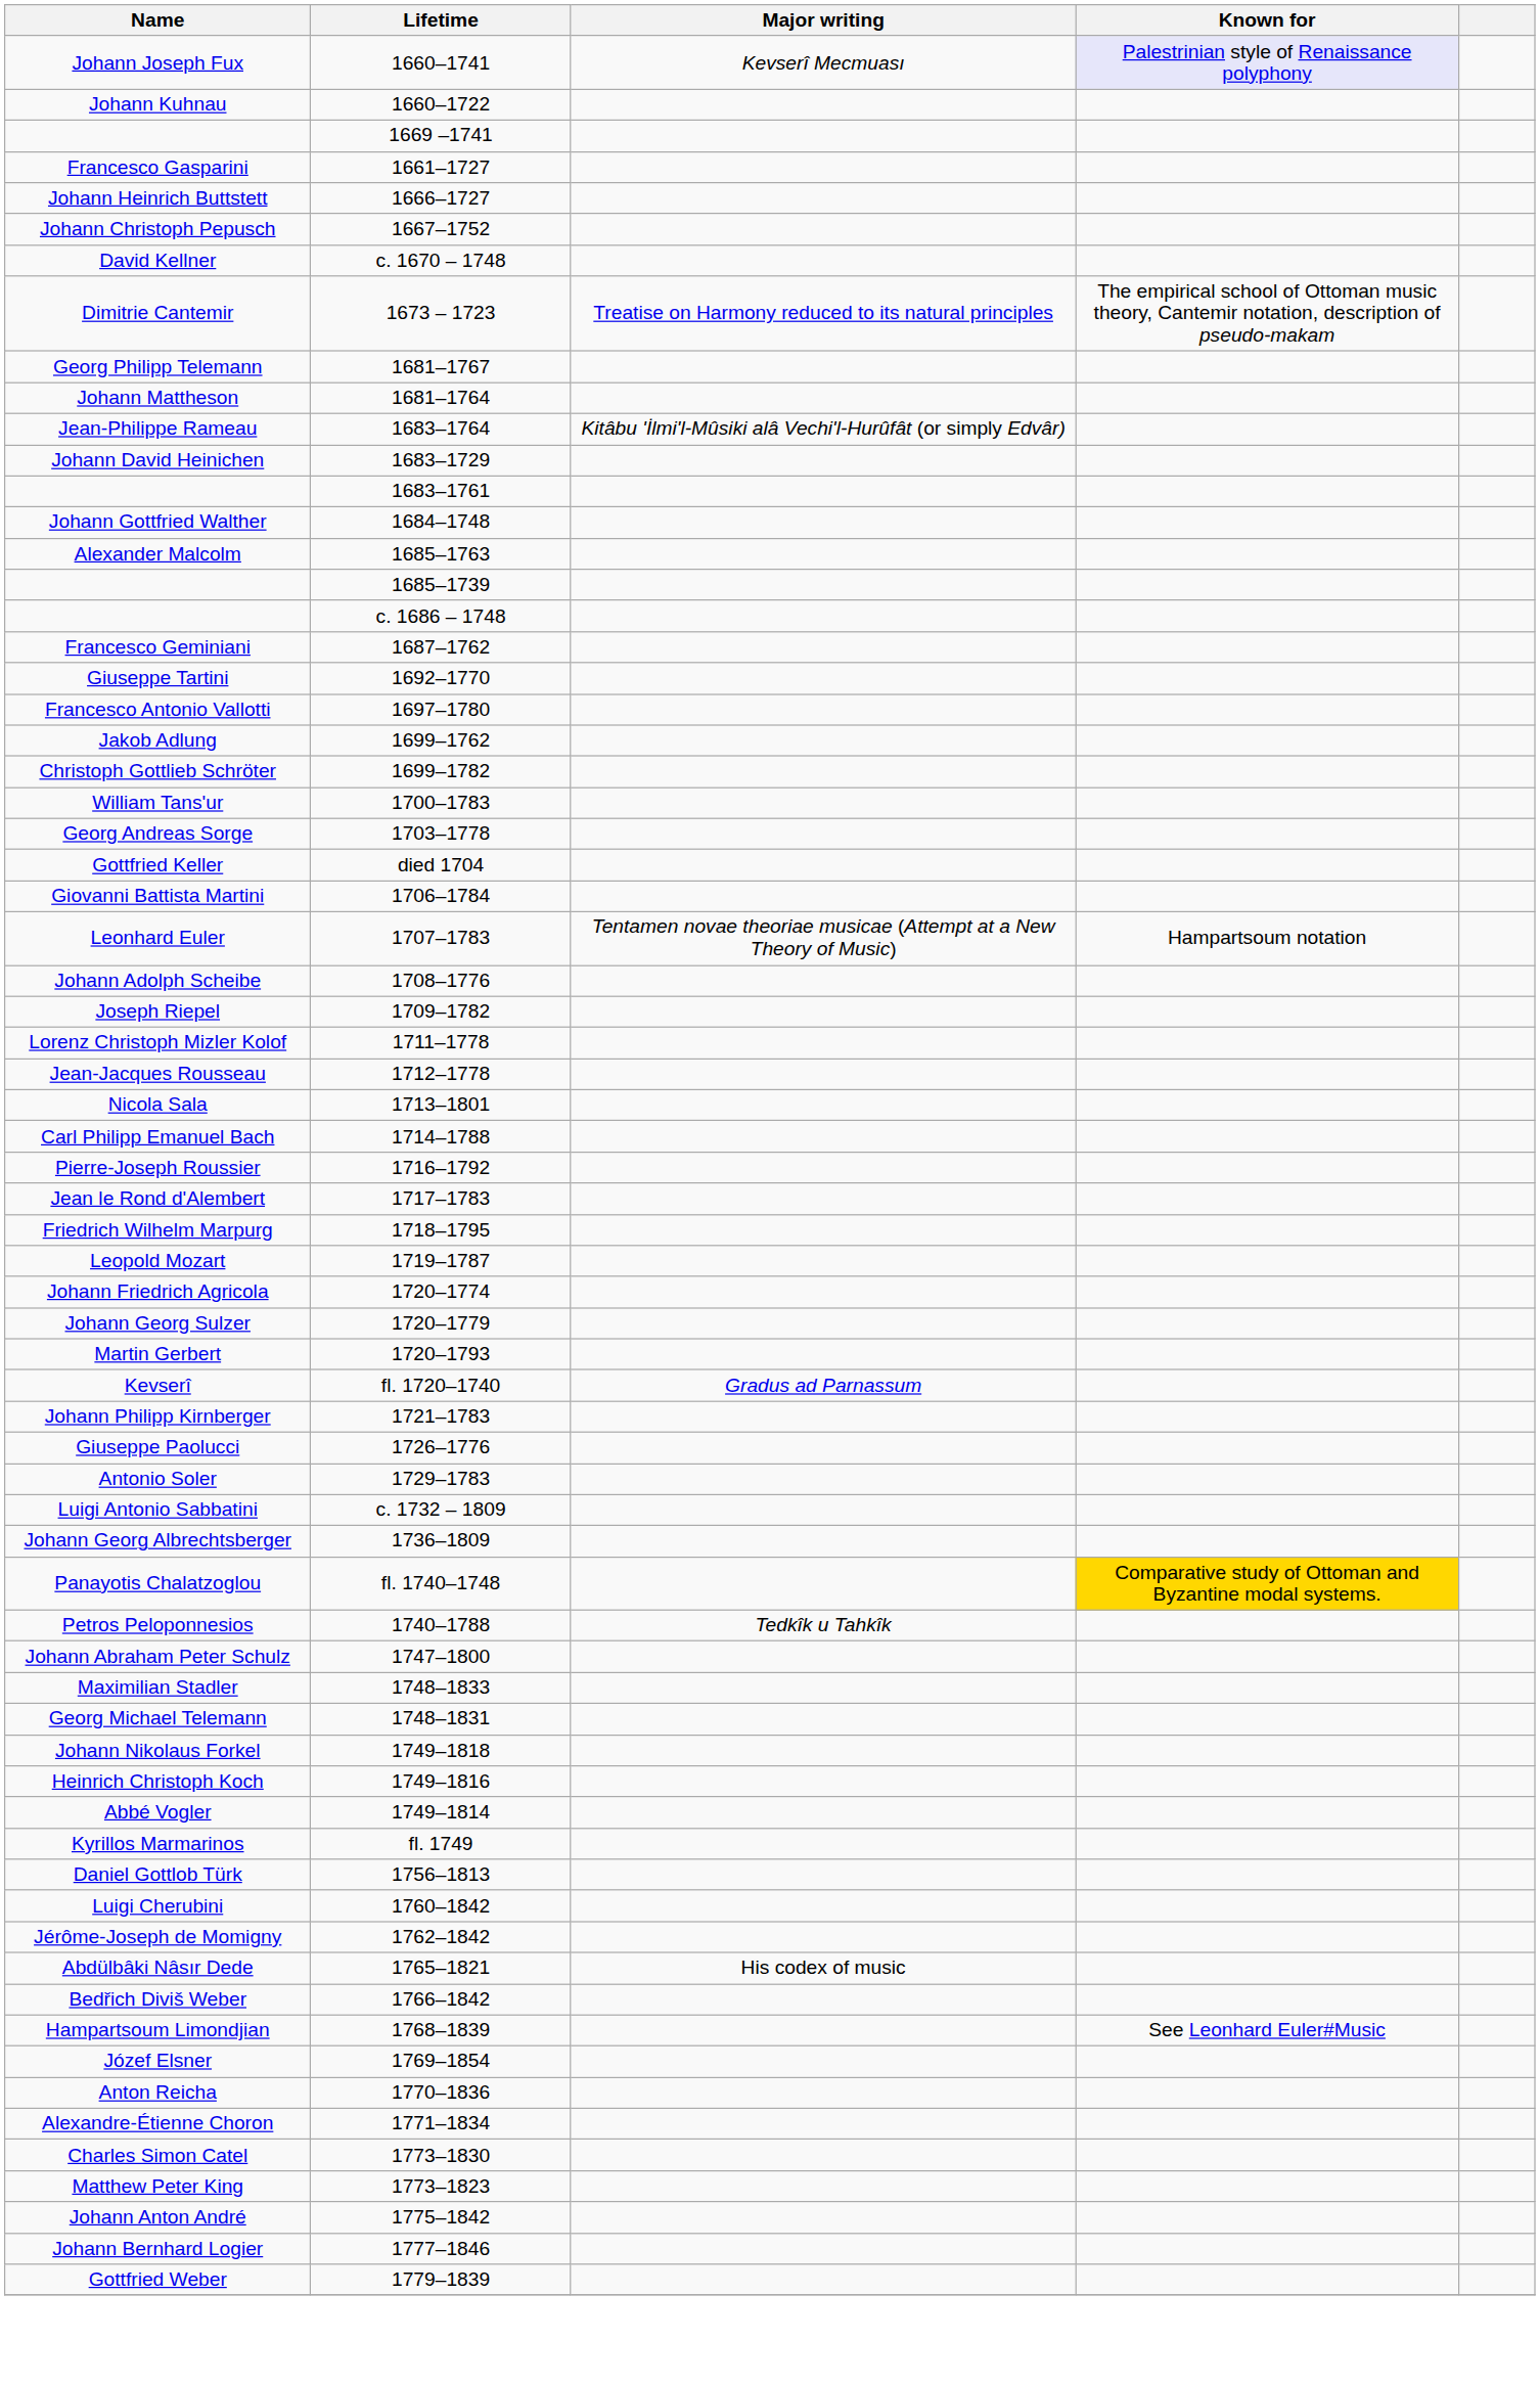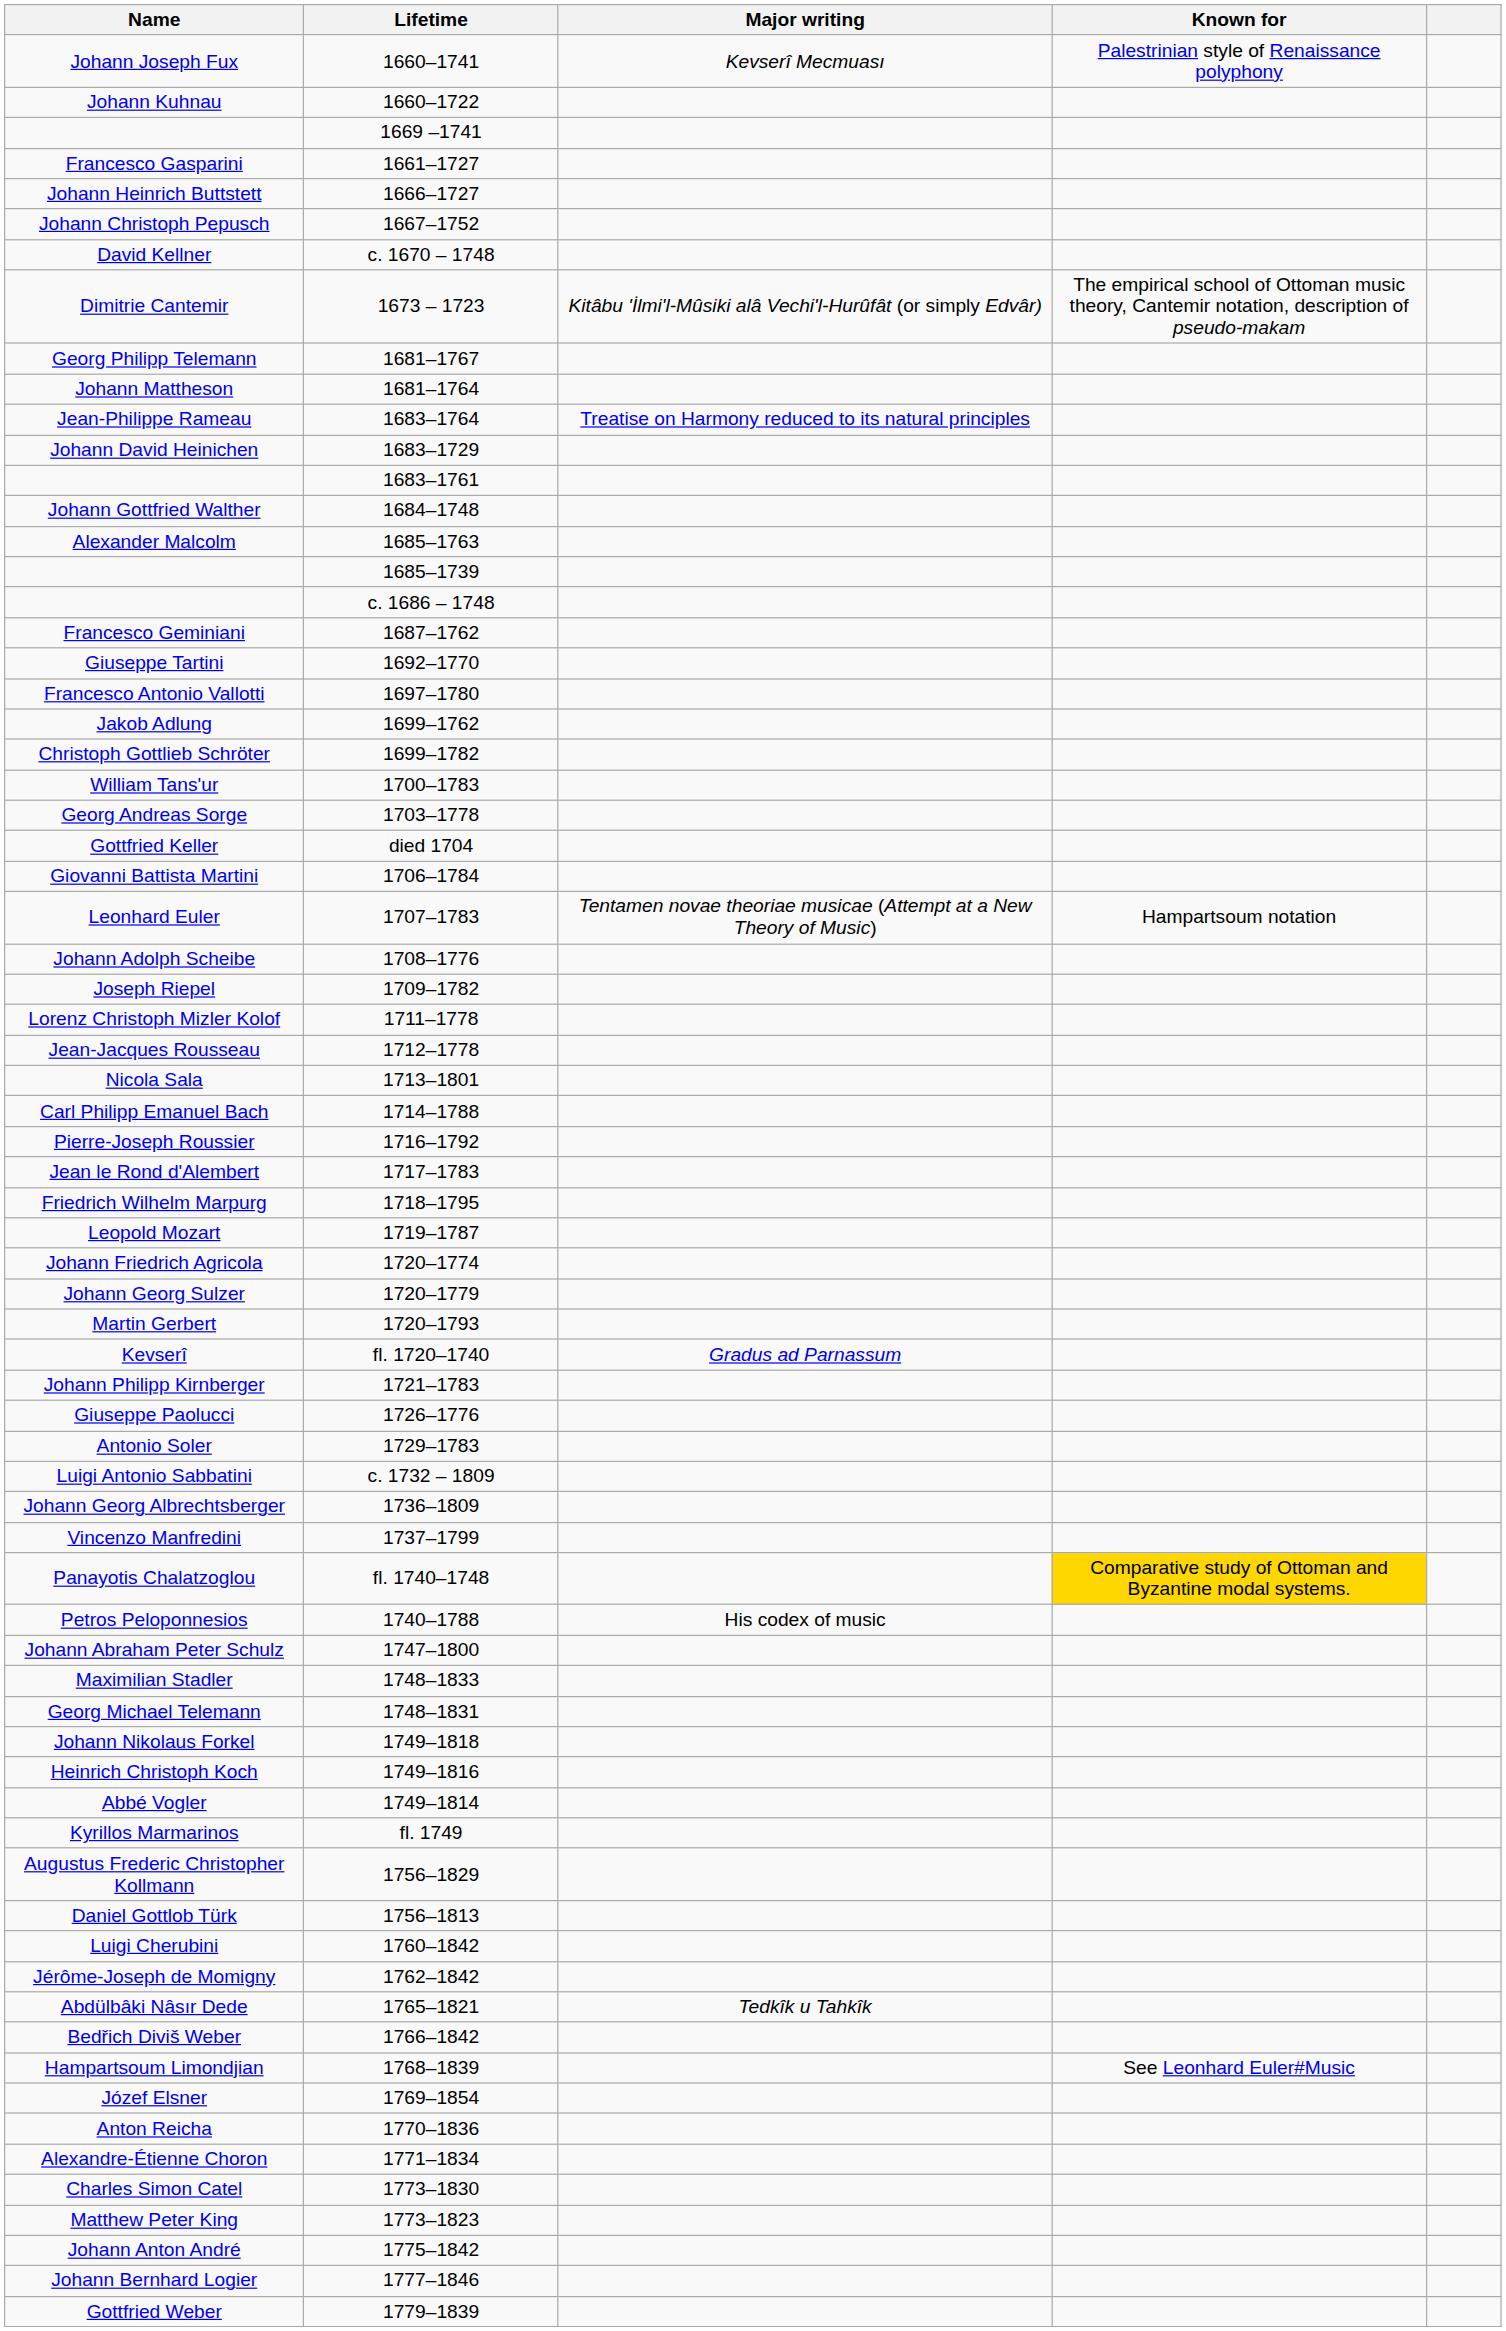Johann Joseph Fux | Known for: lavender background -> no background
Dimitrie Cantemir | Major writing: Treatise on Harmony reduced to its natural principles -> Kitâbu 'İlmi'l-Mûsiki alâ Vechi'l-Hurûfât (or simply Edvâr)
Jean-Philippe Rameau | Major writing: Kitâbu 'İlmi'l-Mûsiki alâ Vechi'l-Hurûfât (or simply Edvâr) -> Treatise on Harmony reduced to its natural principles
+ row: Vincenzo Manfredini | 1737–1799
Petros Peloponnesios | Major writing: Tedkîk u Tahkîk -> His codex of music
+ row: Augustus Frederic Christopher Kollmann | 1756–1829
Abdülbâki Nâsır Dede | Major writing: His codex of music -> Tedkîk u Tahkîk
